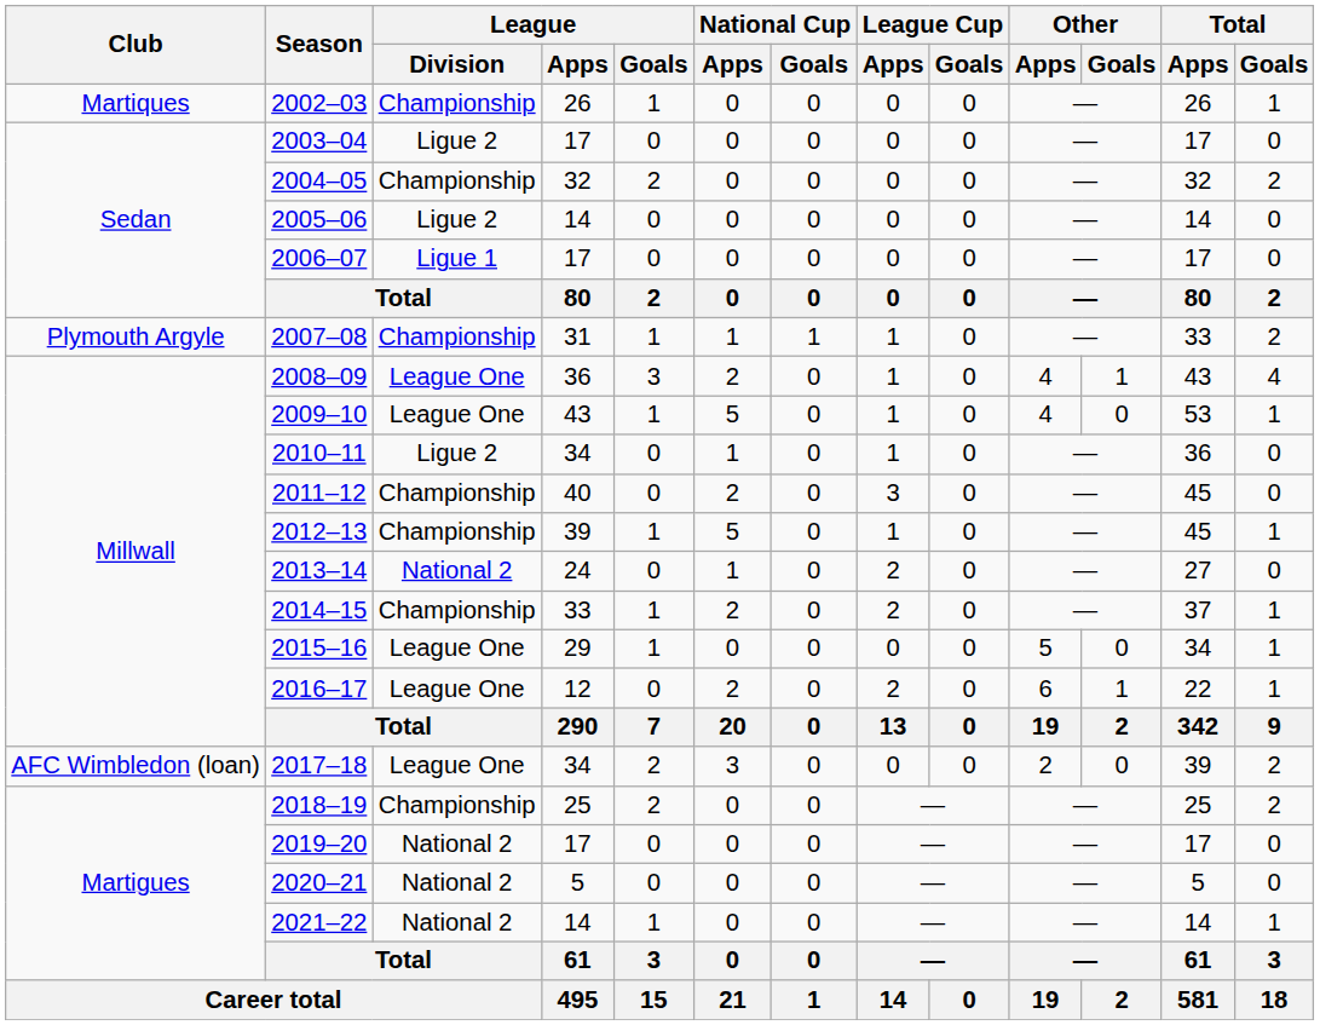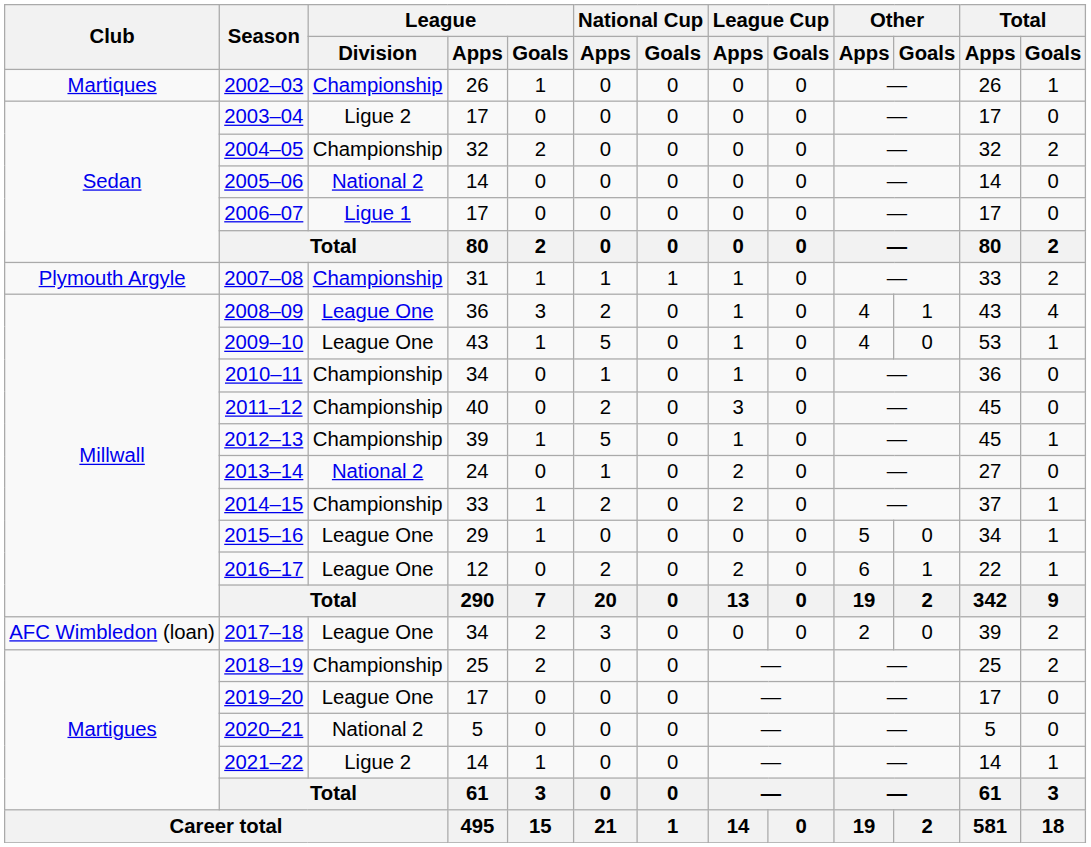2005–06 | League / Division: Ligue 2 -> National 2
2010–11 | League / Division: Ligue 2 -> Championship
2019–20 | League / Division: National 2 -> League One
2021–22 | League / Division: National 2 -> Ligue 2
